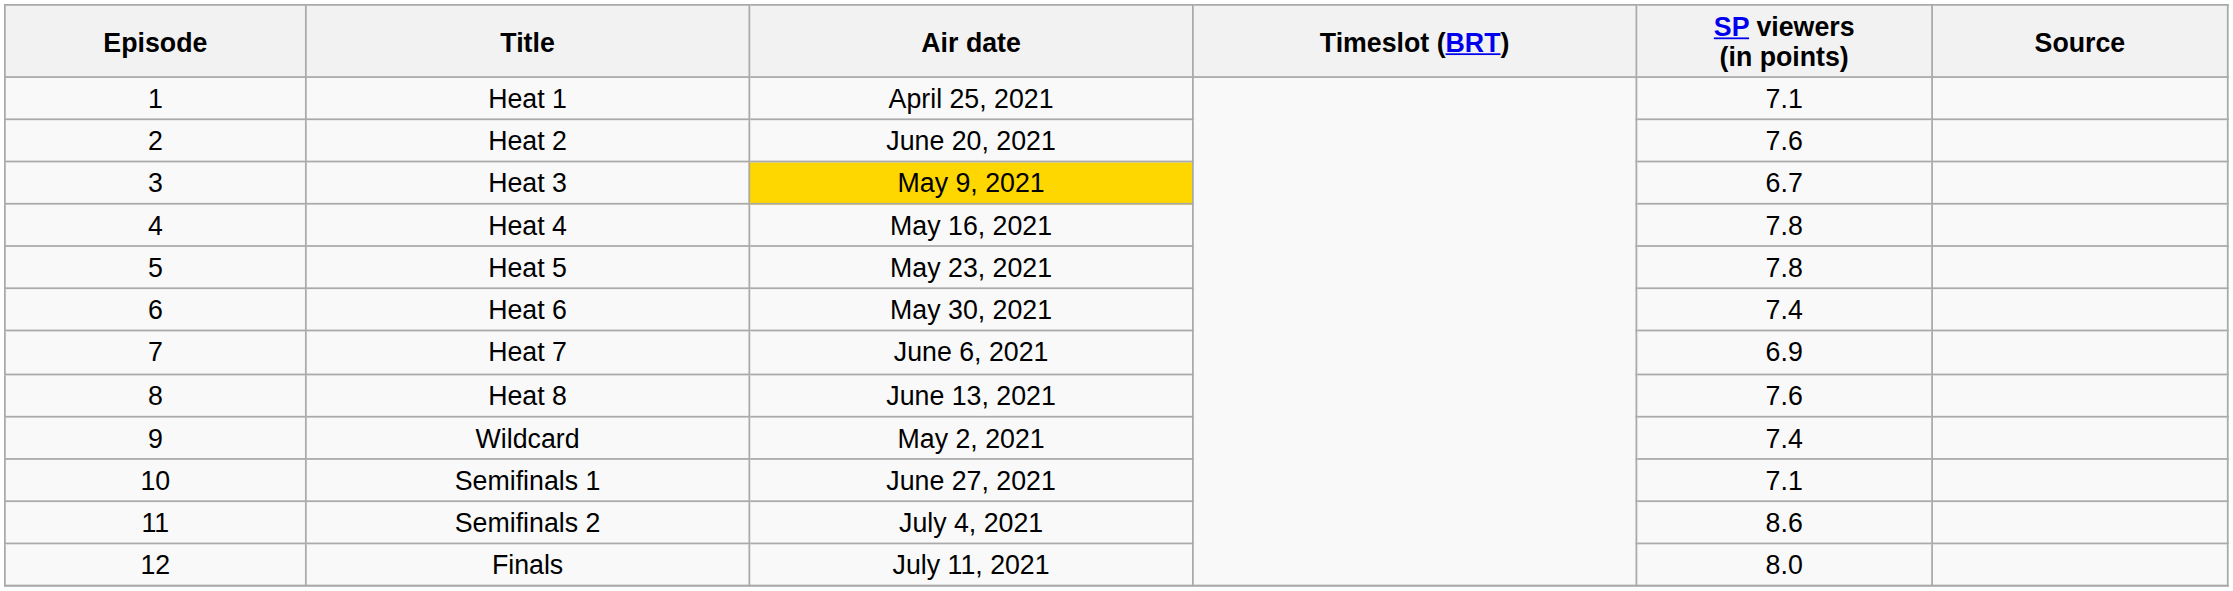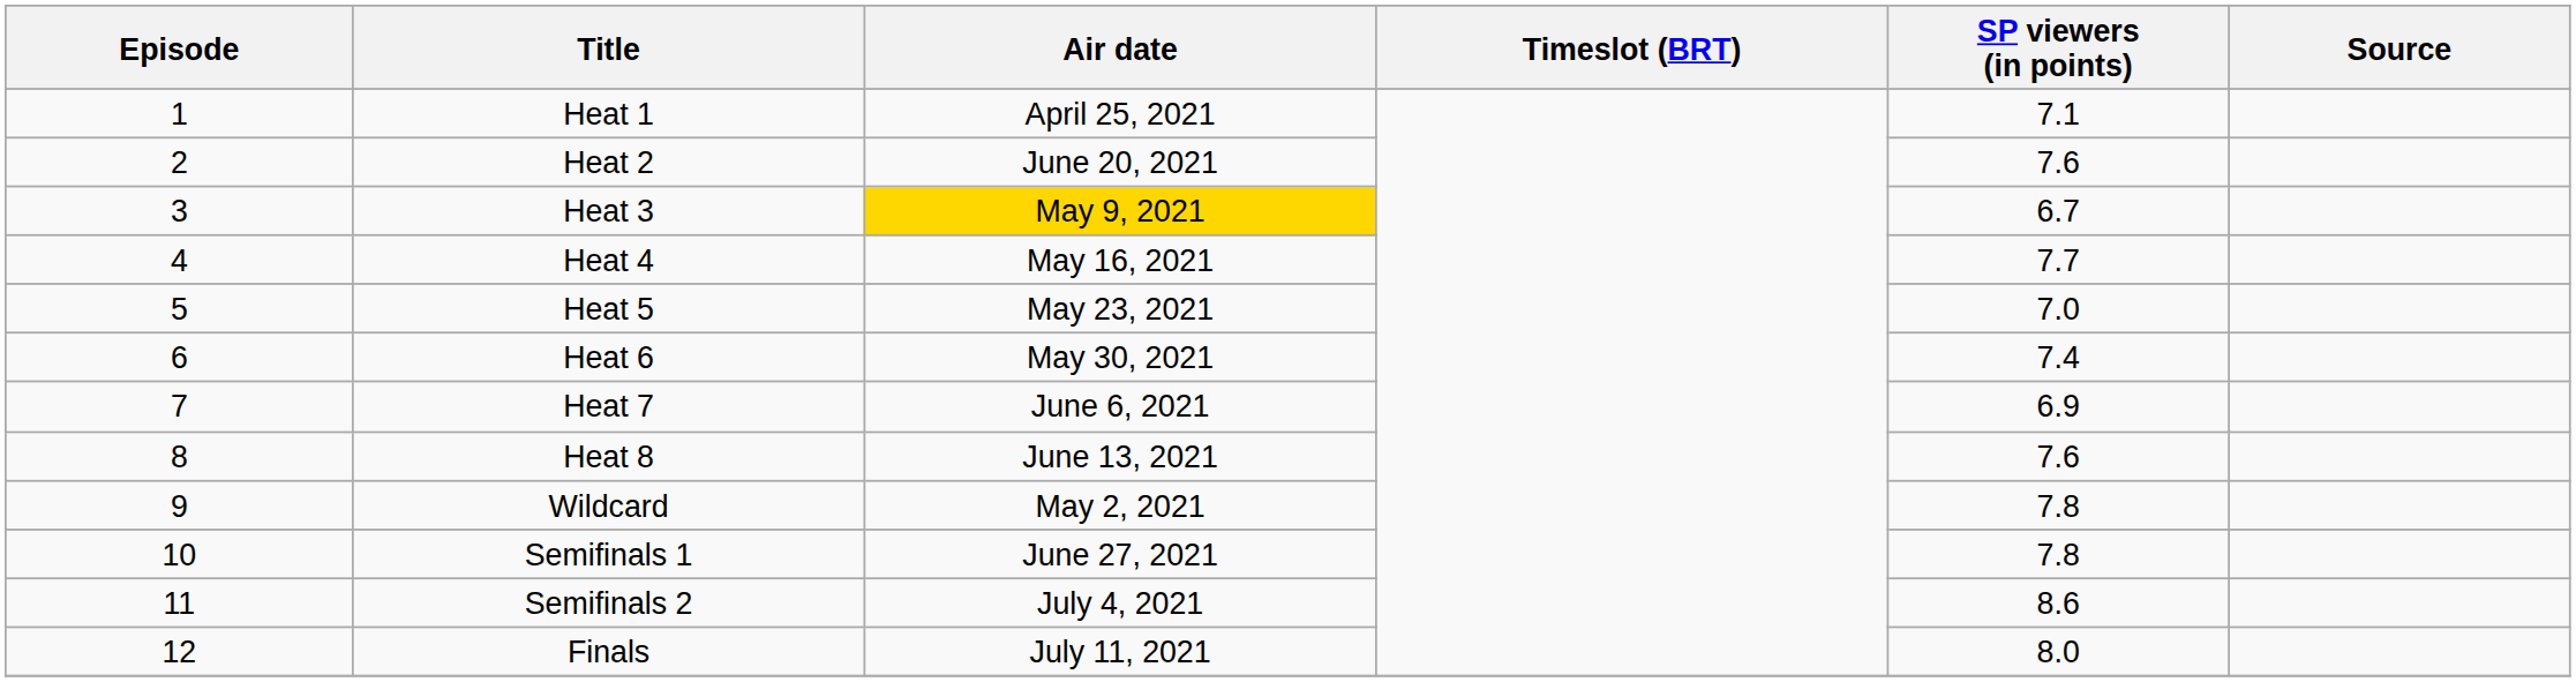Heat 4 | SP viewers (in points): 7.8 -> 7.7
Heat 5 | SP viewers (in points): 7.8 -> 7.0
Wildcard | SP viewers (in points): 7.4 -> 7.8
Semifinals 1 | SP viewers (in points): 7.1 -> 7.8
